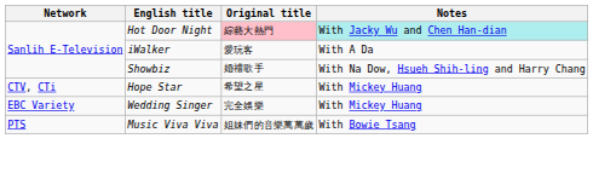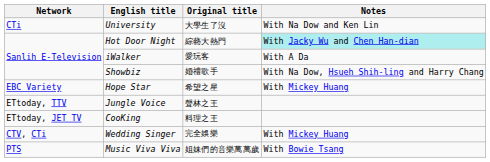+ row: CTi | University | 大學生了沒 | With Na Dow and Ken Lin
Hot Door Night | Original title: pink background -> no background
Hope Star | Network: CTV, CTi -> EBC Variety
+ row: ETtoday, TTV | Jungle Voice | 聲林之王
+ row: ETtoday, JET TV | CooKing | 料理之王
Wedding Singer | Network: EBC Variety -> CTV, CTi
